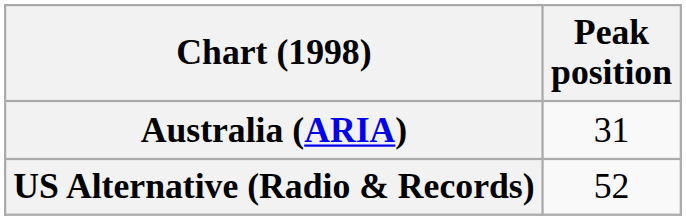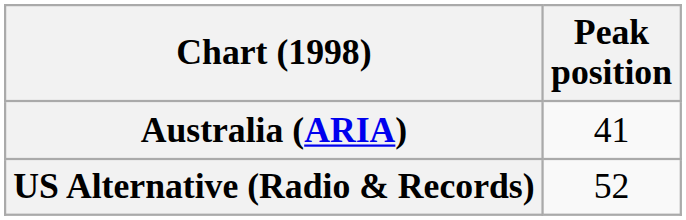Australia (ARIA) | Peak position: 31 -> 41
